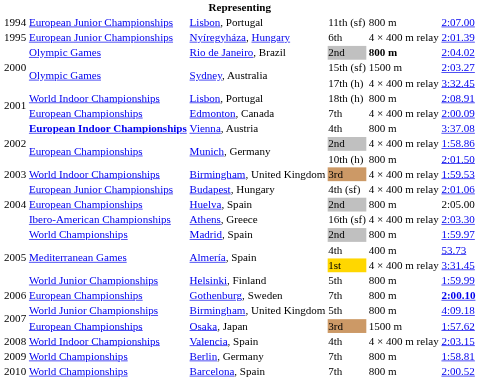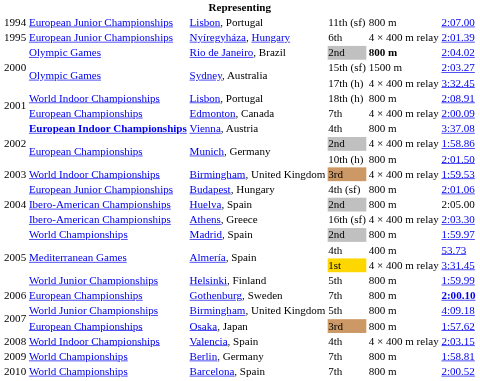Budapest, Hungary | column 5: 4 × 400 m relay -> 800 m
Huelva, Spain | column 2: European Championships -> Ibero-American Championships
Osaka, Japan | column 5: 1500 m -> 800 m
